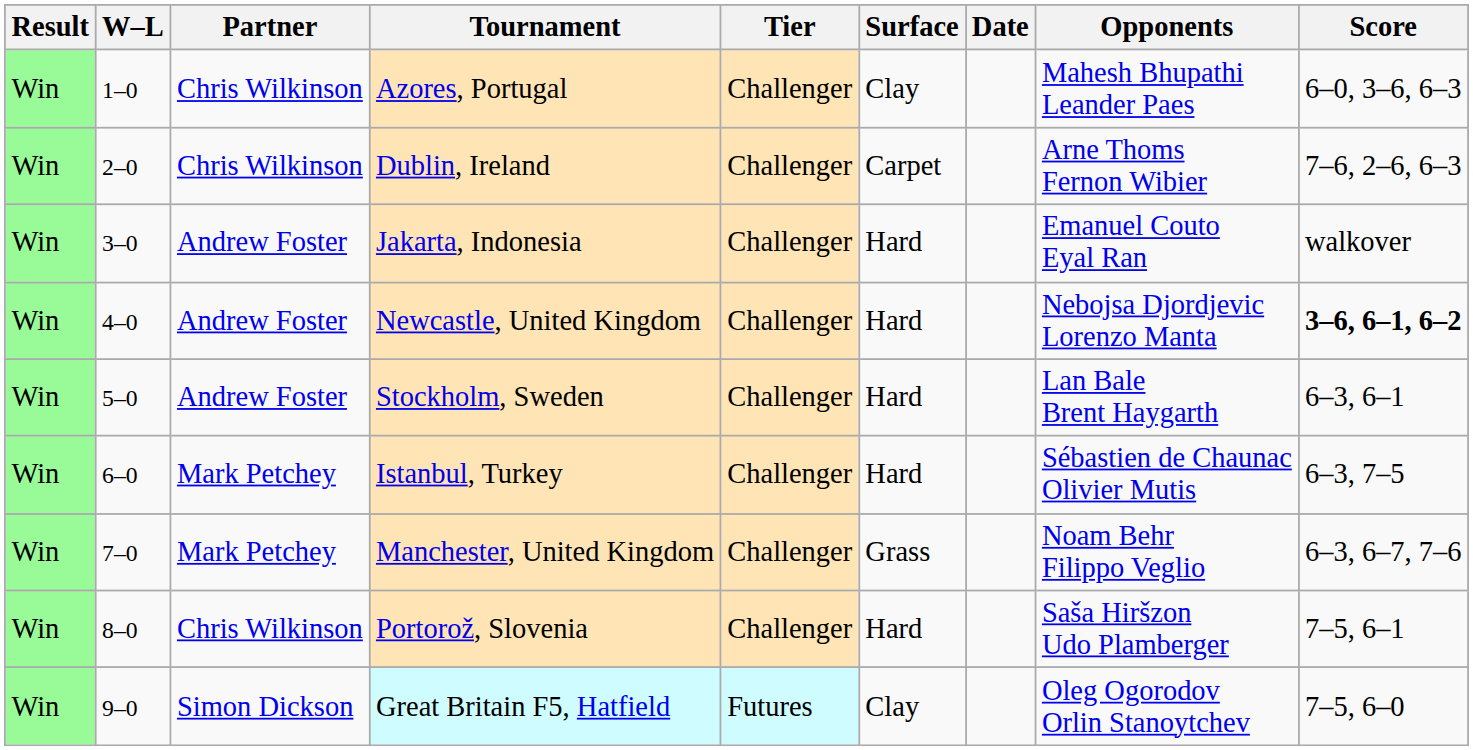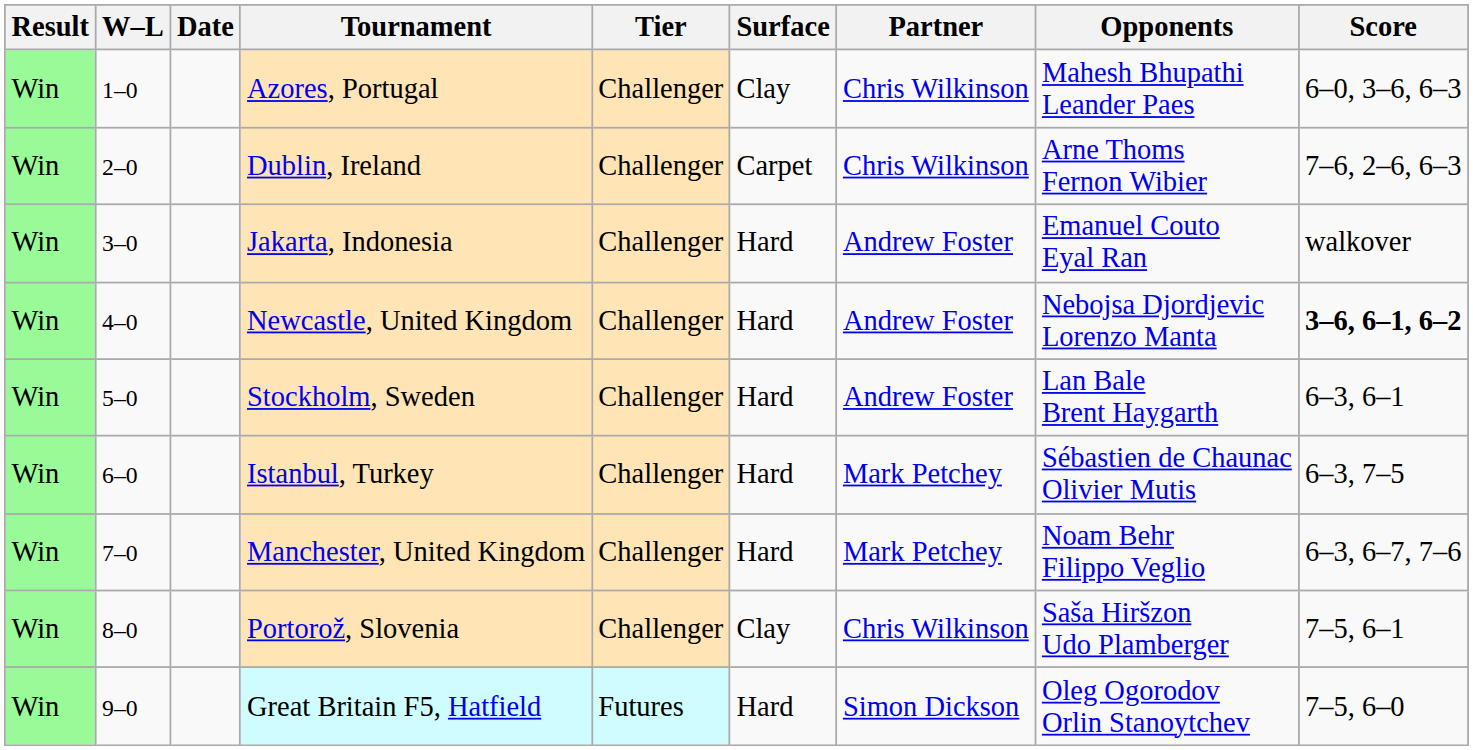columns swapped: Date <-> Partner
Manchester, United Kingdom | Surface: Grass -> Hard
Portorož, Slovenia | Surface: Hard -> Clay
Great Britain F5, Hatfield | Surface: Clay -> Hard
